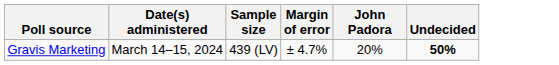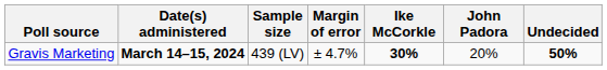+ column: Ike McCorkle | 30%
Gravis Marketing | Date(s) administered: normal -> bold
